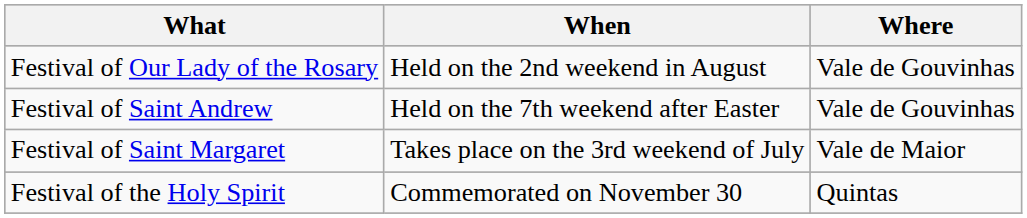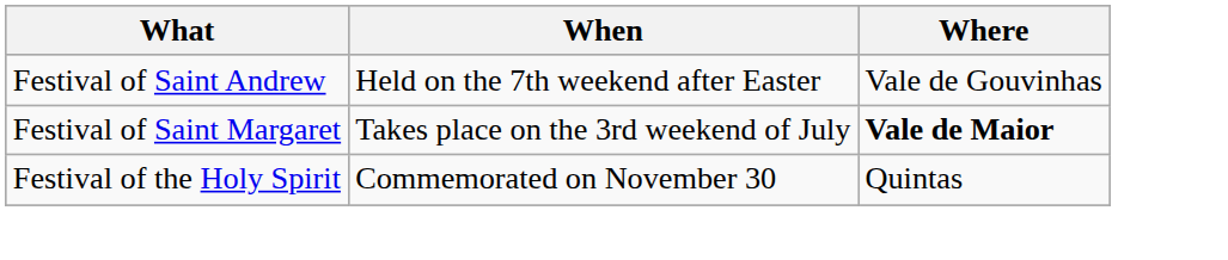- row: Festival of Our Lady of the Rosary | Held on the 2nd weekend in August | Vale de Gouvinhas
Festival of Saint Margaret | Where: normal -> bold
